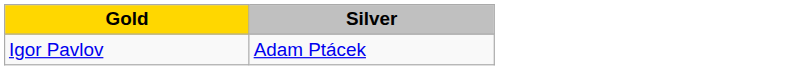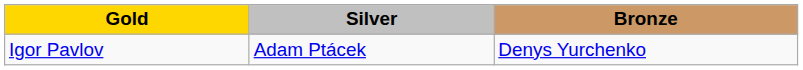+ column: Bronze | Denys Yurchenko
